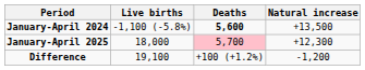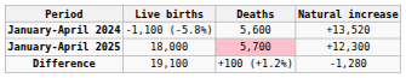January-April 2024 | Deaths: bold -> normal
January-April 2024 | Natural increase: +13,500 -> +13,520
Difference | Natural increase: -1,200 -> -1,280
